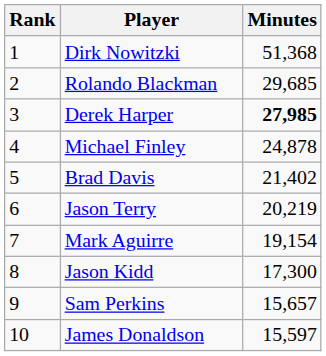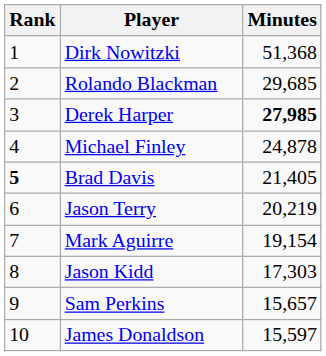Brad Davis | Rank: normal -> bold
Brad Davis | Minutes: 21,402 -> 21,405
Jason Kidd | Minutes: 17,300 -> 17,303
